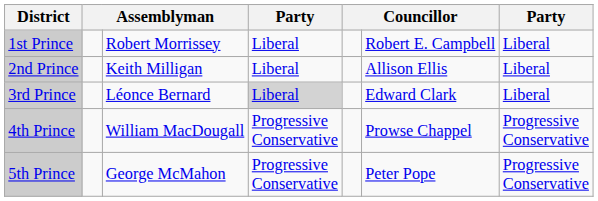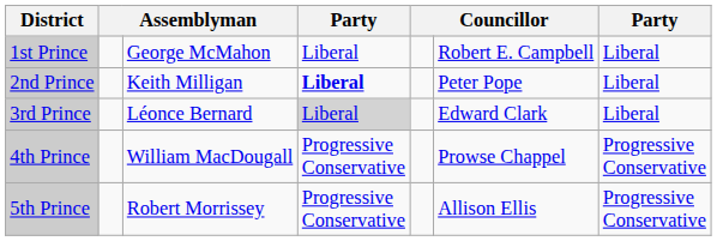1st Prince | column 3: Robert Morrissey -> George McMahon
2nd Prince | column 4: normal -> bold
2nd Prince | column 6: Allison Ellis -> Peter Pope
5th Prince | column 3: George McMahon -> Robert Morrissey
5th Prince | column 6: Peter Pope -> Allison Ellis
